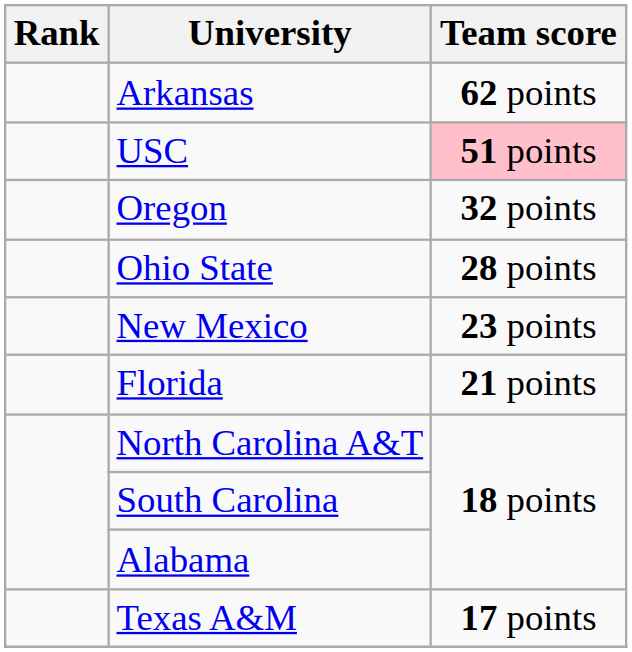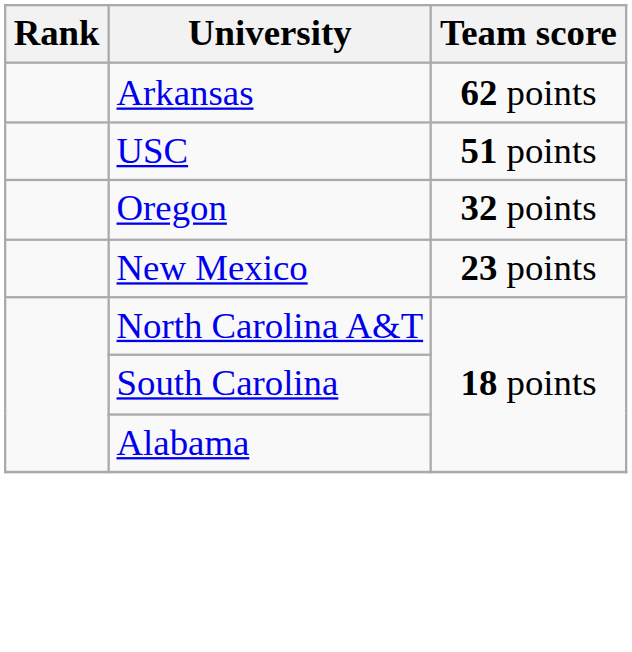USC | Team score: pink background -> no background
- row: Ohio State | 28 points
- row: Florida | 21 points
- row: Texas A&M | 17 points
